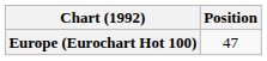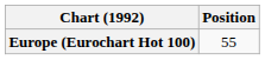Europe (Eurochart Hot 100) | Position: 47 -> 55
